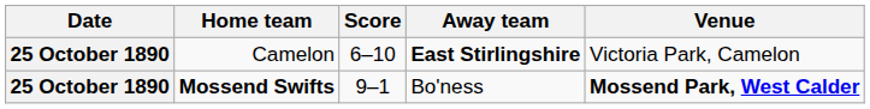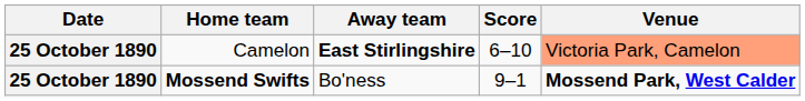columns swapped: Score <-> Away team
Camelon | Venue: no background -> lightsalmon background
